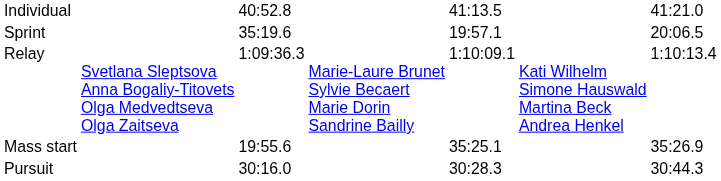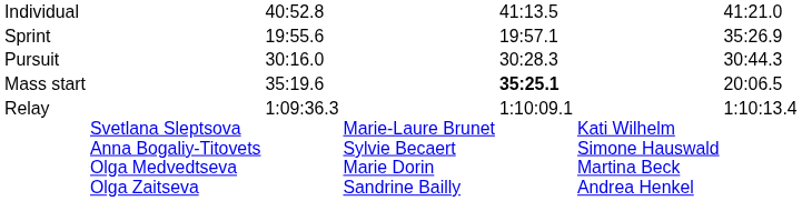Sprint | column 3: 35:19.6 -> 19:55.6
Sprint | column 7: 20:06.5 -> 35:26.9
rows swapped: Pursuit <-> Relay
Mass start | column 3: 19:55.6 -> 35:19.6
Mass start | column 5: normal -> bold
Mass start | column 7: 35:26.9 -> 20:06.5
